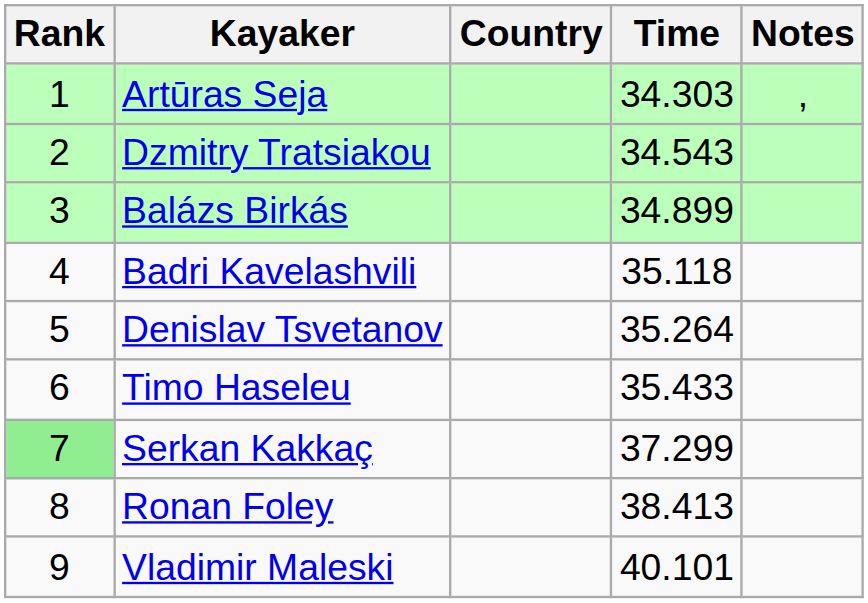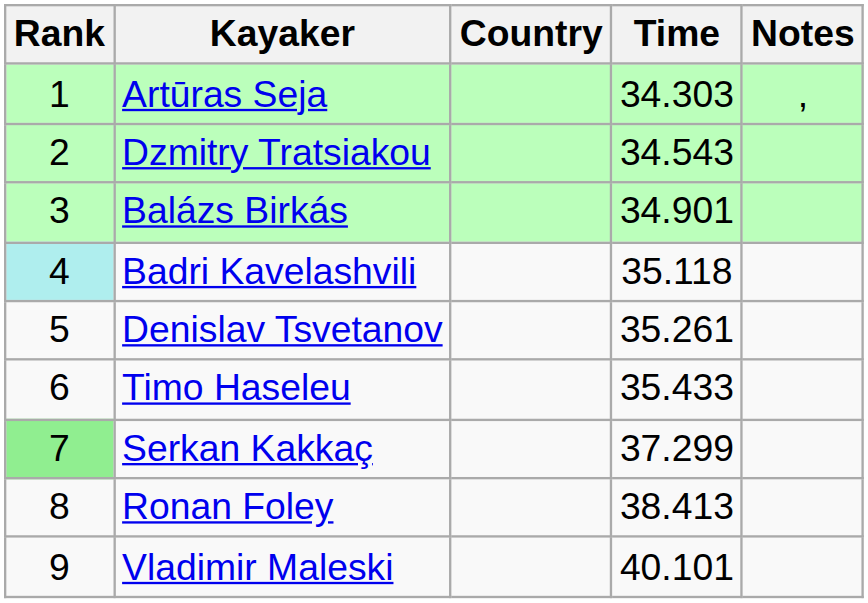Balázs Birkás | Time: 34.899 -> 34.901
Badri Kavelashvili | Rank: no background -> paleturquoise background
Denislav Tsvetanov | Time: 35.264 -> 35.261
